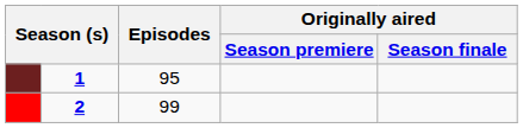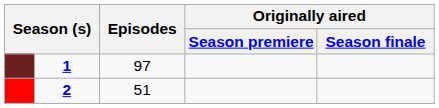1 | Episodes: 95 -> 97
2 | Episodes: 99 -> 51
